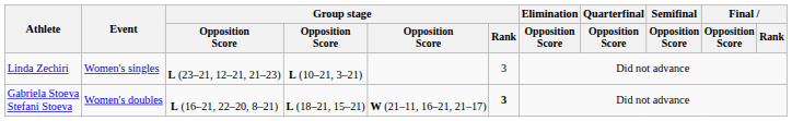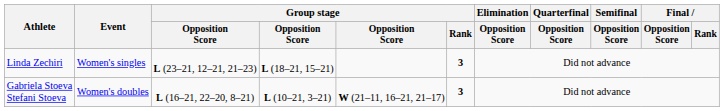Linda Zechiri | column 4: L (10–21, 3–21) -> L (18–21, 15–21)
Linda Zechiri | Group stage / Rank: normal -> bold
Gabriela Stoeva Stefani Stoeva | column 4: L (18–21, 15–21) -> L (10–21, 3–21)
